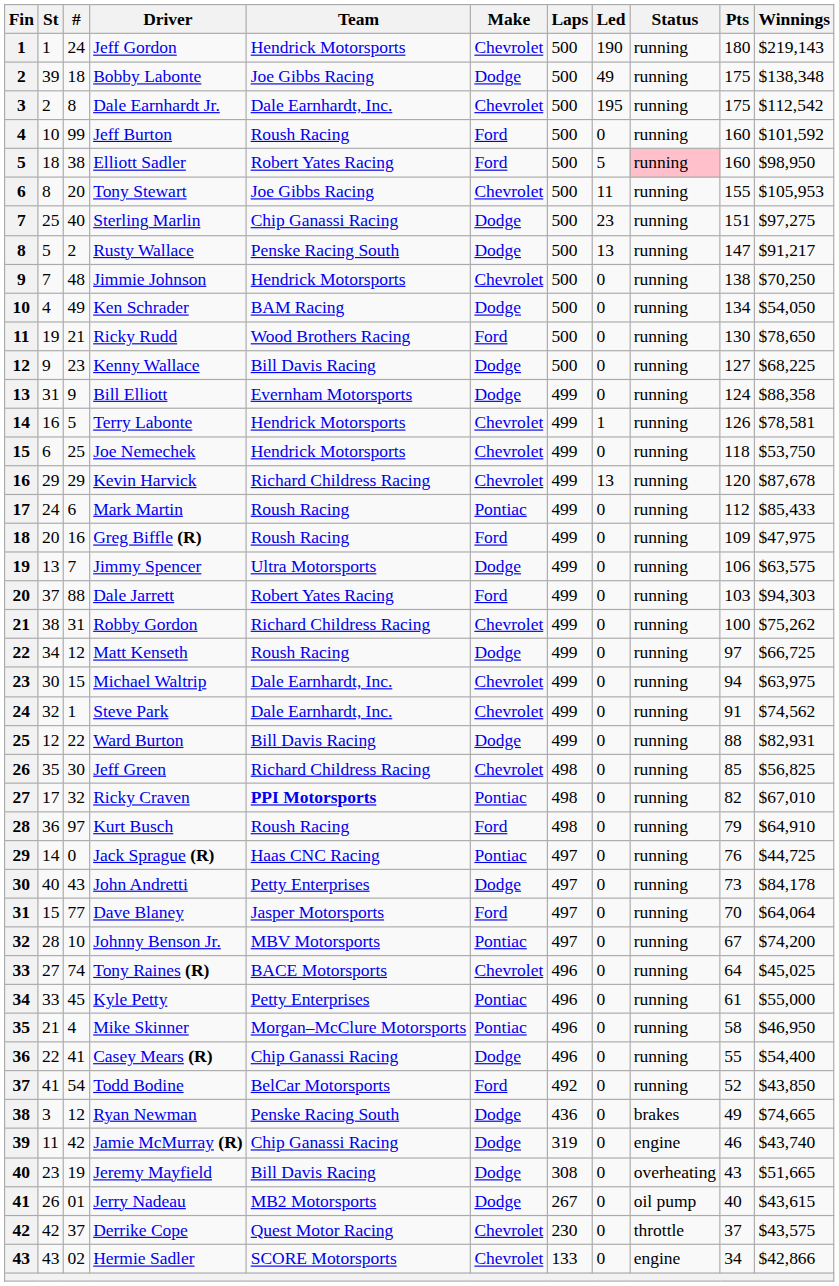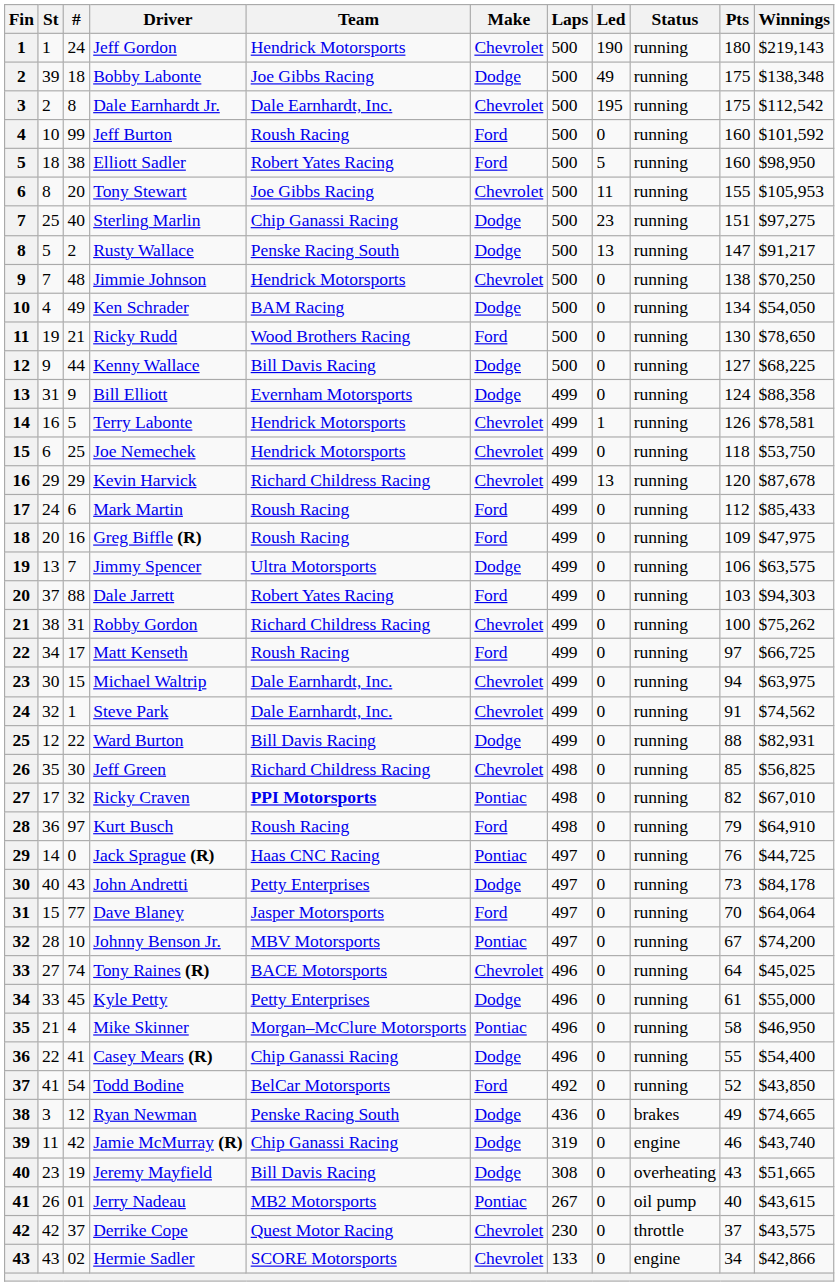Elliott Sadler | Status: pink background -> no background
Kenny Wallace | #: 23 -> 44
Mark Martin | Make: Pontiac -> Ford
Matt Kenseth | #: 12 -> 17
Matt Kenseth | Make: Dodge -> Ford
Kyle Petty | Make: Pontiac -> Dodge
Jerry Nadeau | Make: Dodge -> Pontiac
